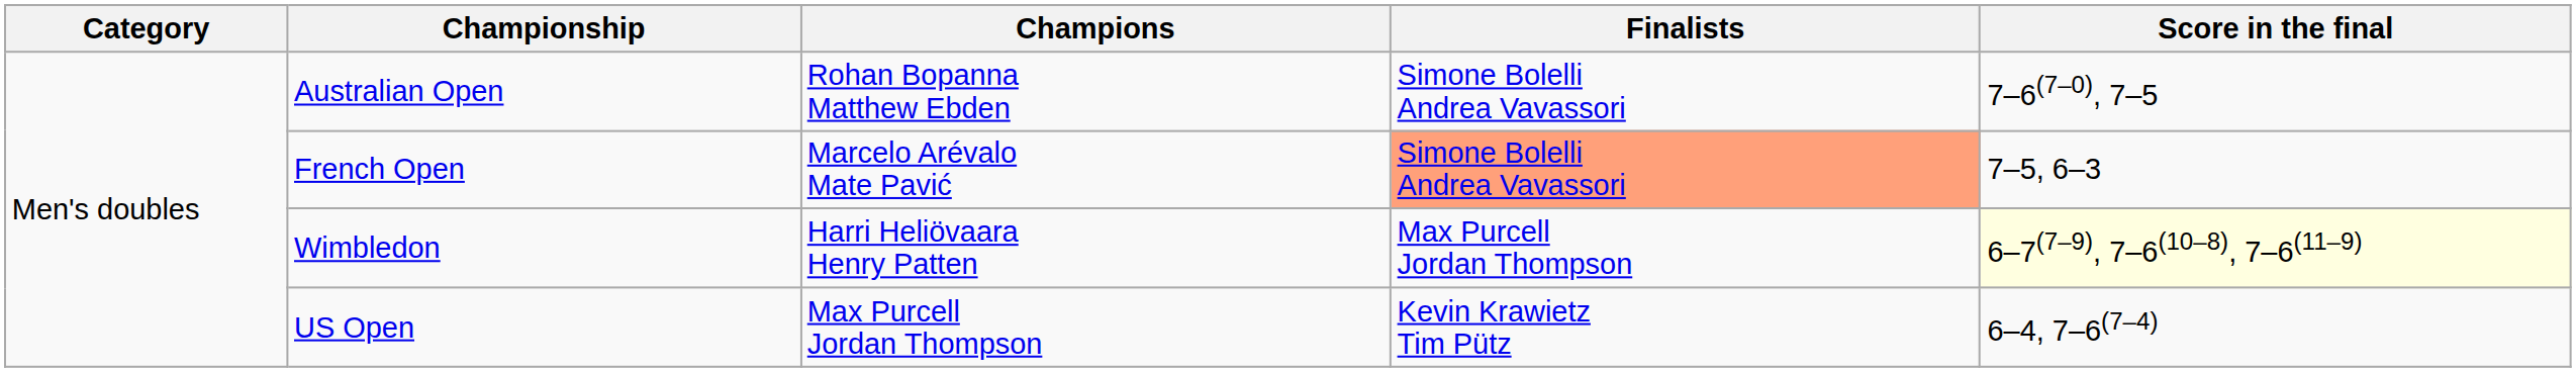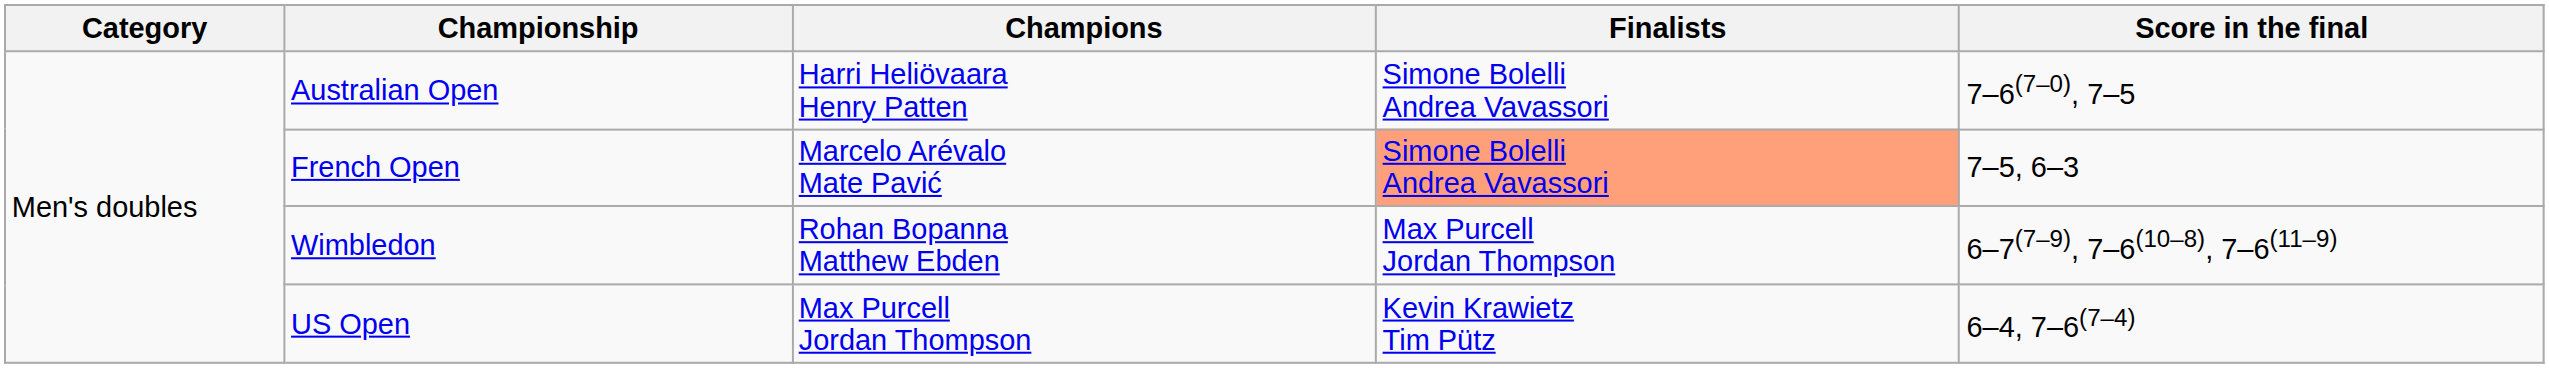Australian Open | Champions: Rohan Bopanna Matthew Ebden -> Harri Heliövaara Henry Patten
Wimbledon | Champions: Harri Heliövaara Henry Patten -> Rohan Bopanna Matthew Ebden
Wimbledon | Score in the final: lightyellow background -> no background
